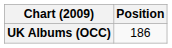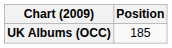UK Albums (OCC) | Position: 186 -> 185
